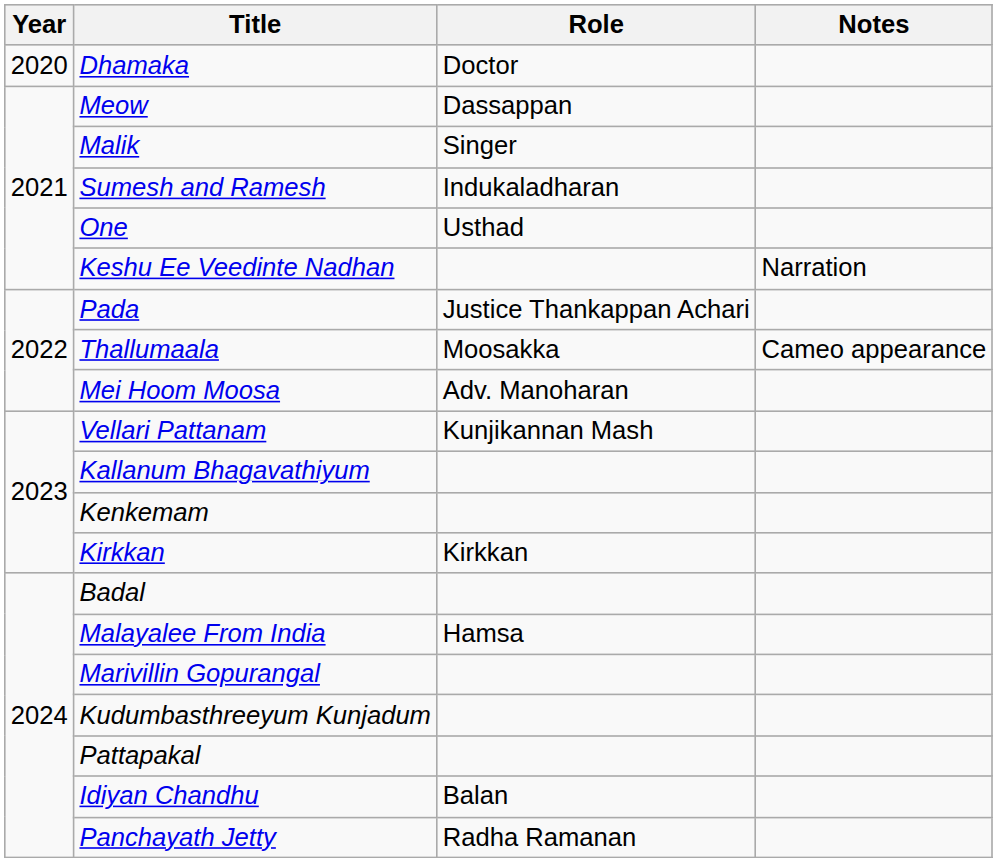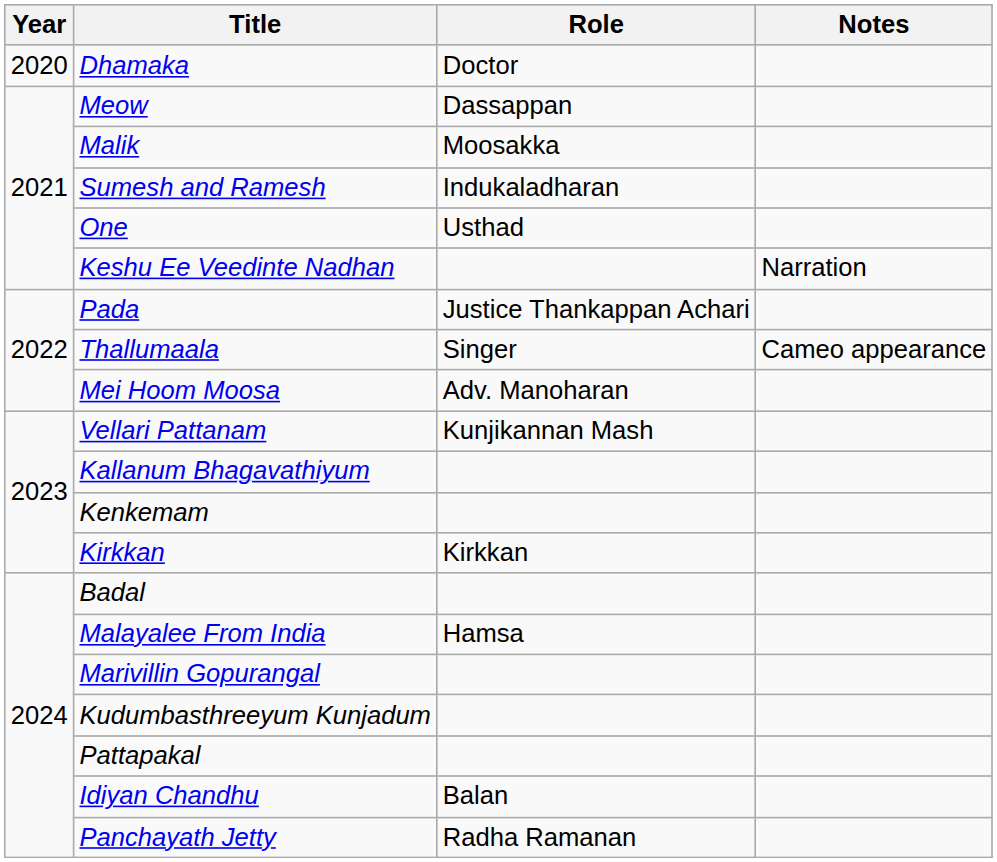Malik | Role: Singer -> Moosakka
Thallumaala | Role: Moosakka -> Singer
